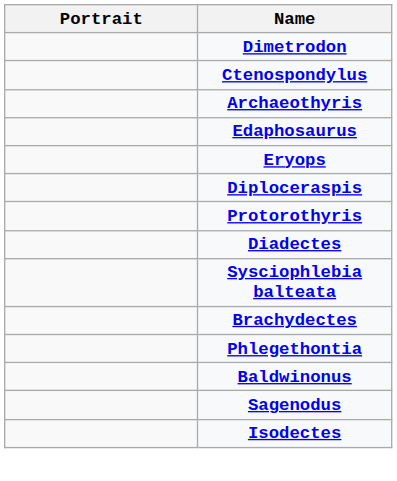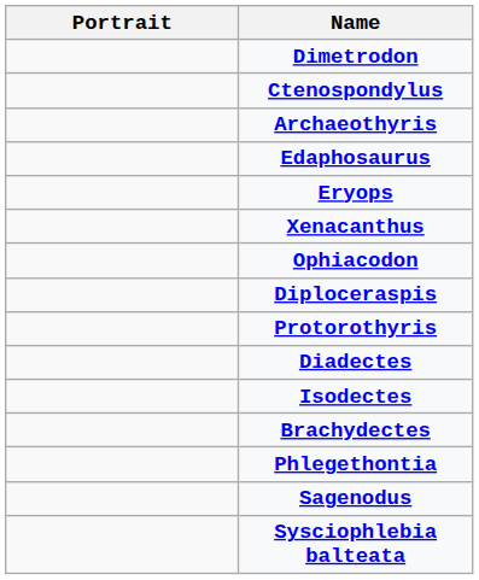+ row: Xenacanthus
+ row: Ophiacodon
rows swapped: Isodectes <-> Sysciophlebia balteata
- row: Baldwinonus
